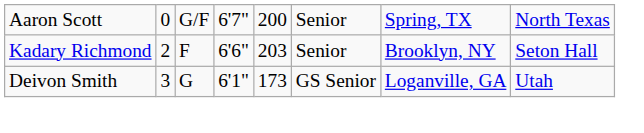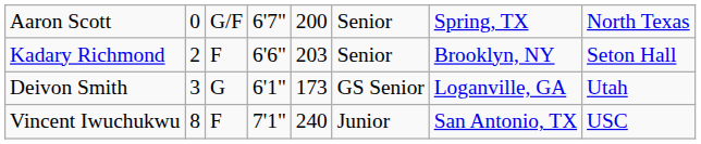+ row: Vincent Iwuchukwu | 8 | F | 7'1" | 240 | Junior | San Antonio, TX | USC
